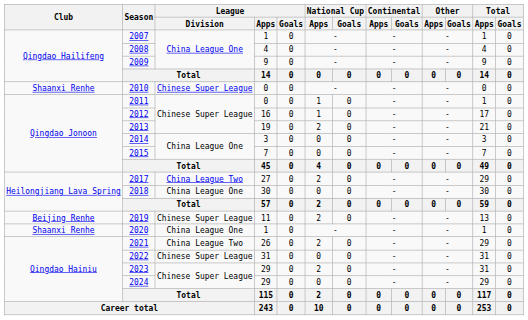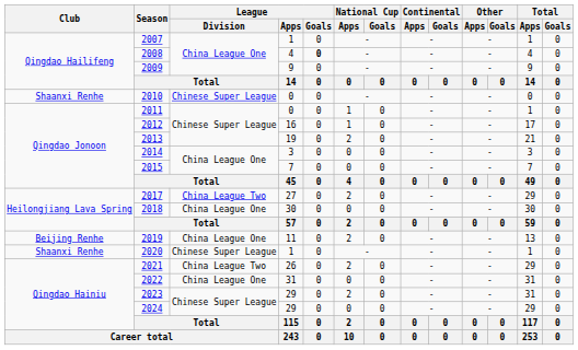2008 | League / Goals: normal -> bold
2019 | League / Division: Chinese Super League -> China League One
2020 | League / Division: China League One -> Chinese Super League
2022 | League / Division: Chinese Super League -> China League One
